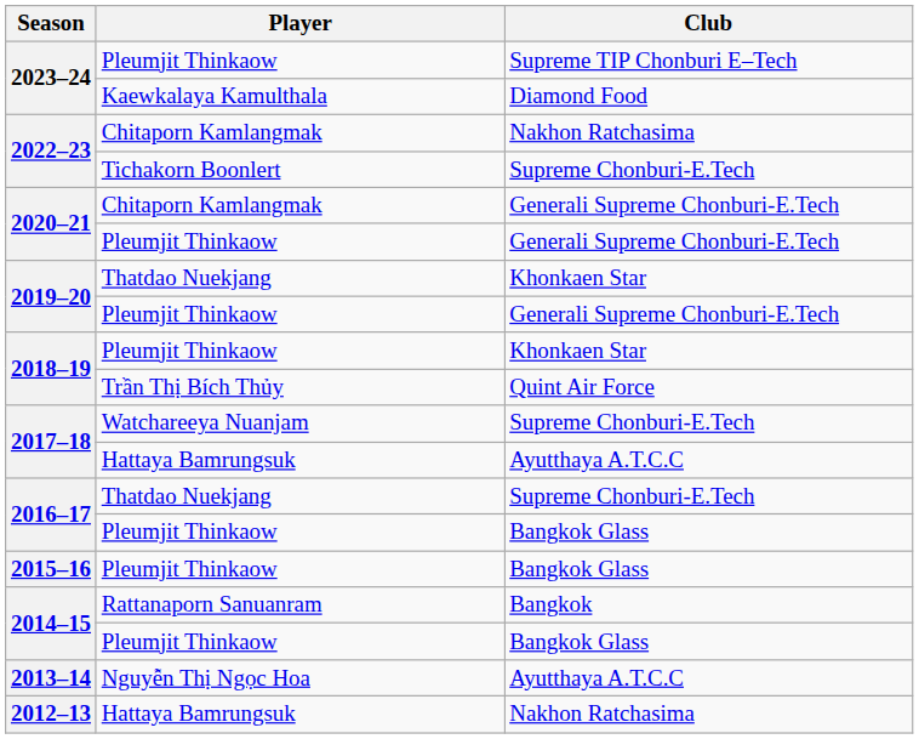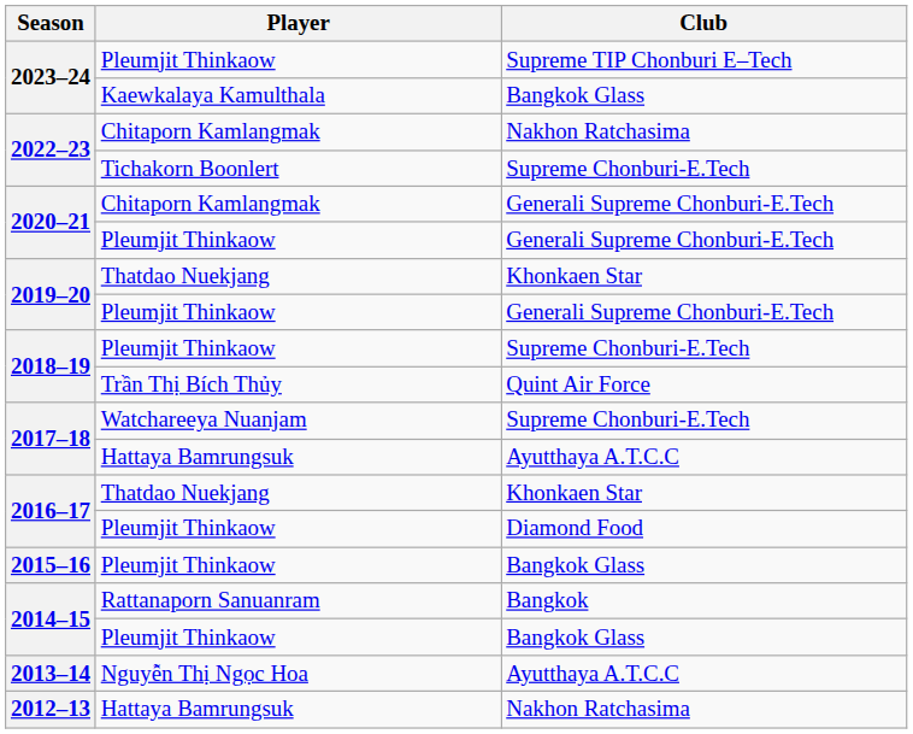2023–24 / Kaewkalaya Kamulthala | Club: Diamond Food -> Bangkok Glass
2018–19 / Pleumjit Thinkaow | Club: Khonkaen Star -> Supreme Chonburi-E.Tech
2016–17 / Thatdao Nuekjang | Club: Supreme Chonburi-E.Tech -> Khonkaen Star
2016–17 / Pleumjit Thinkaow | Club: Bangkok Glass -> Diamond Food
